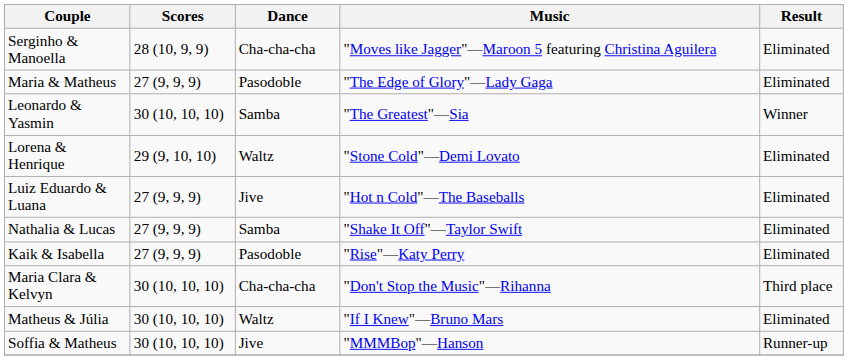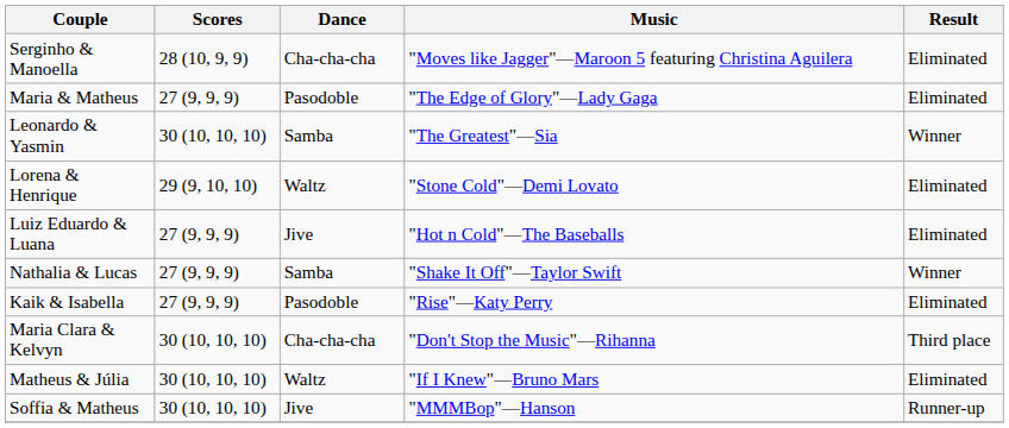Nathalia & Lucas | Result: Eliminated -> Winner
